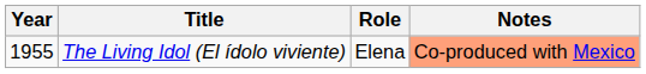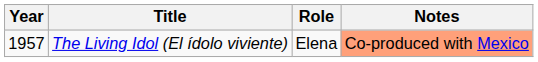The Living Idol (El ídolo viviente) | Year: 1955 -> 1957
